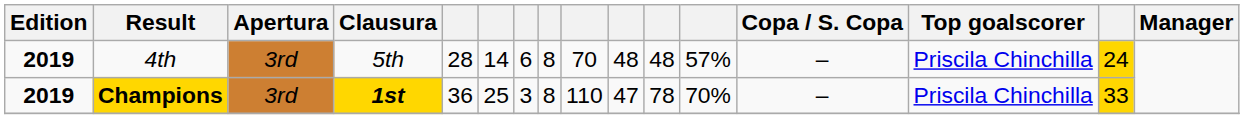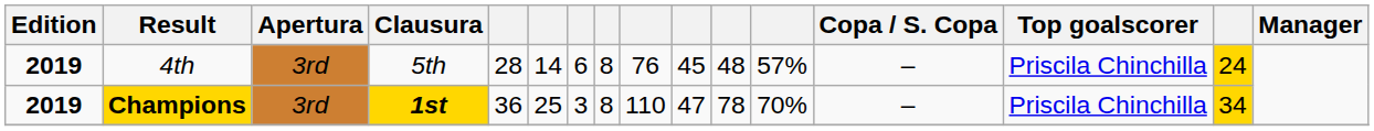4th | column 9: 70 -> 76
4th | column 10: 48 -> 45
Champions | column 15: 33 -> 34
